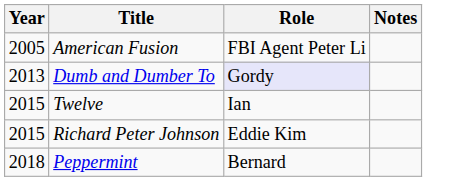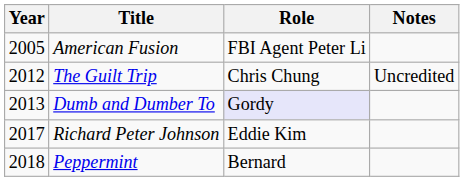+ row: 2012 | The Guilt Trip | Chris Chung | Uncredited
- row: 2015 | Twelve | Ian
Richard Peter Johnson | Year: 2015 -> 2017
